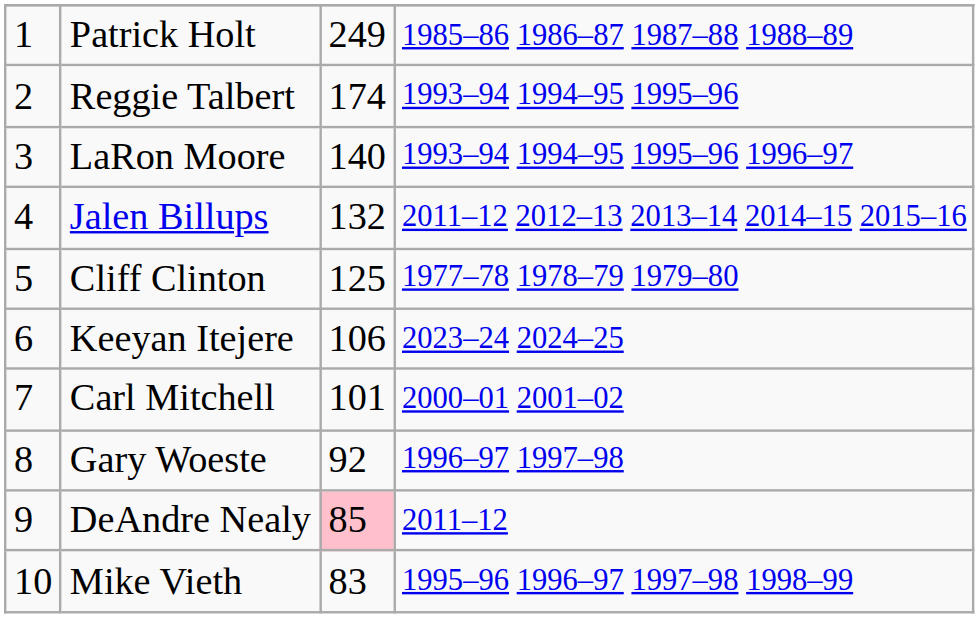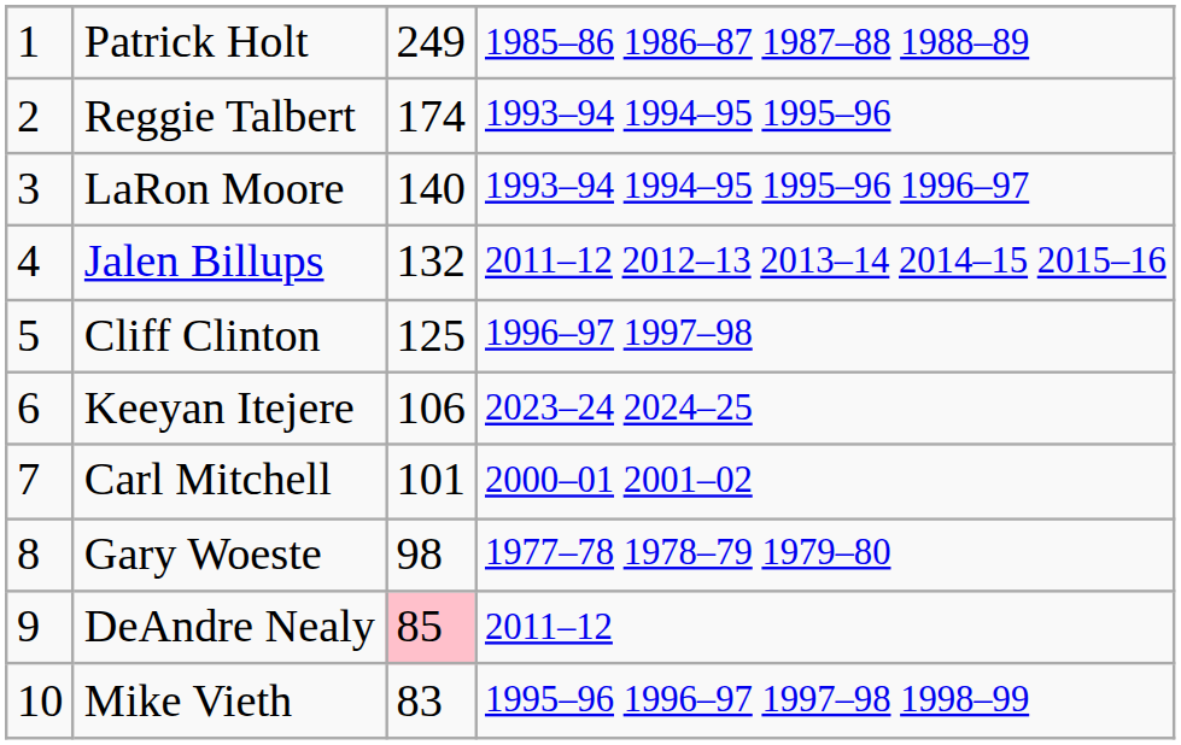Cliff Clinton | column 4: 1977–78 1978–79 1979–80 -> 1996–97 1997–98
Gary Woeste | column 3: 92 -> 98
Gary Woeste | column 4: 1996–97 1997–98 -> 1977–78 1978–79 1979–80
